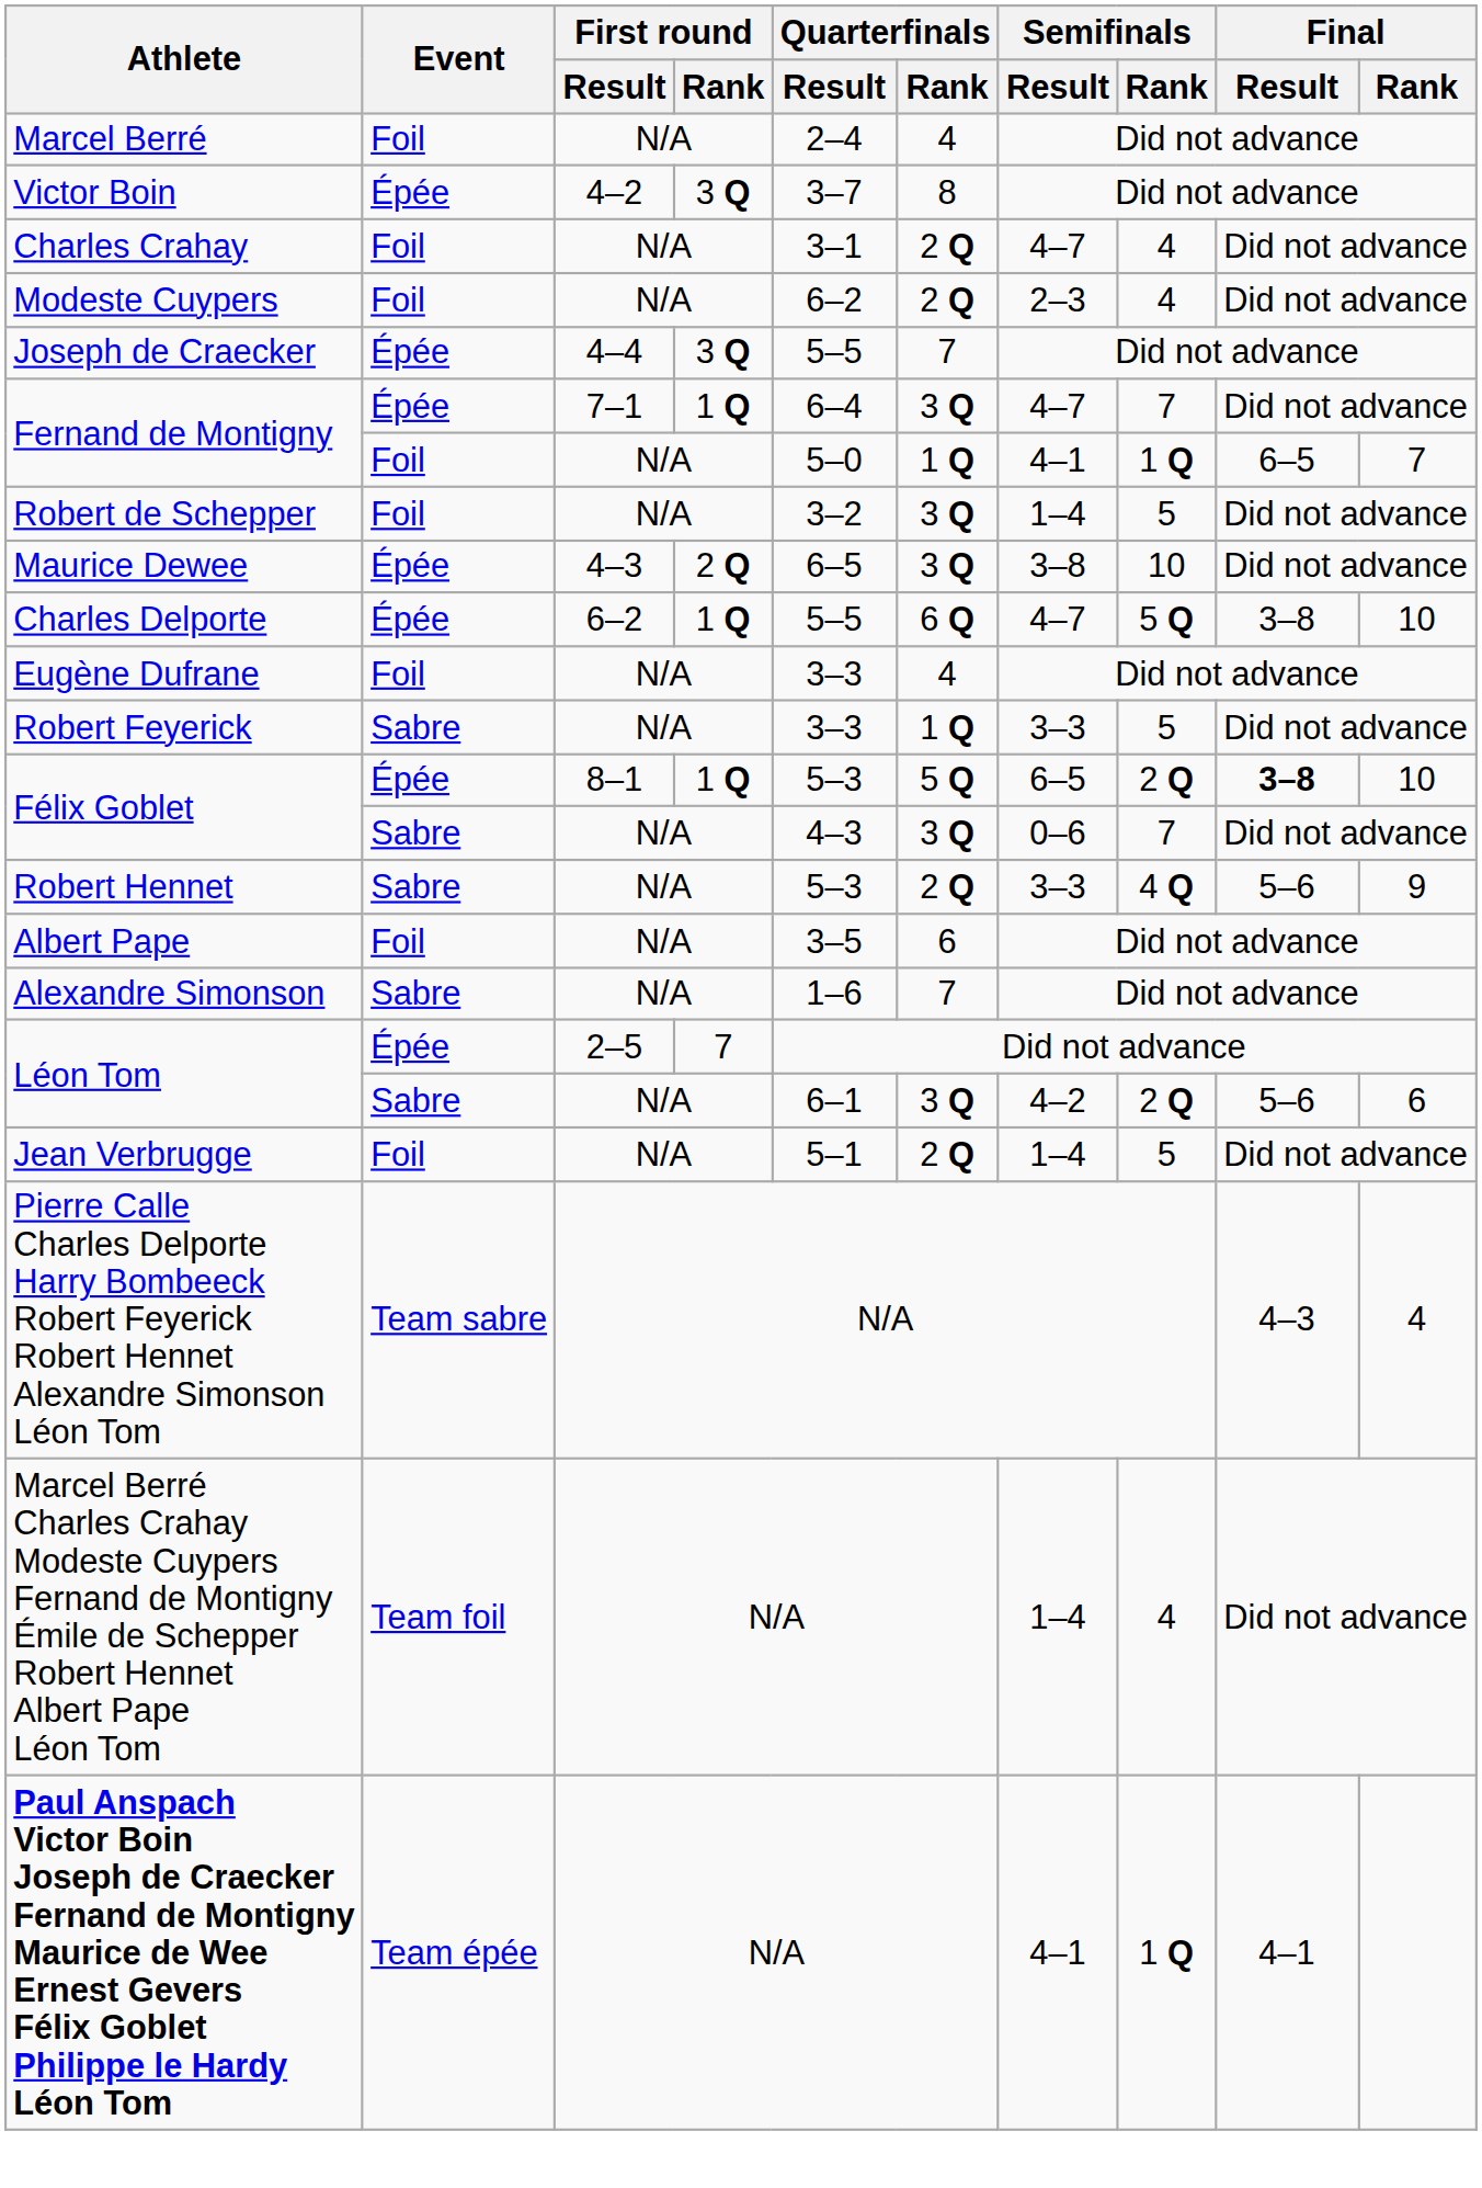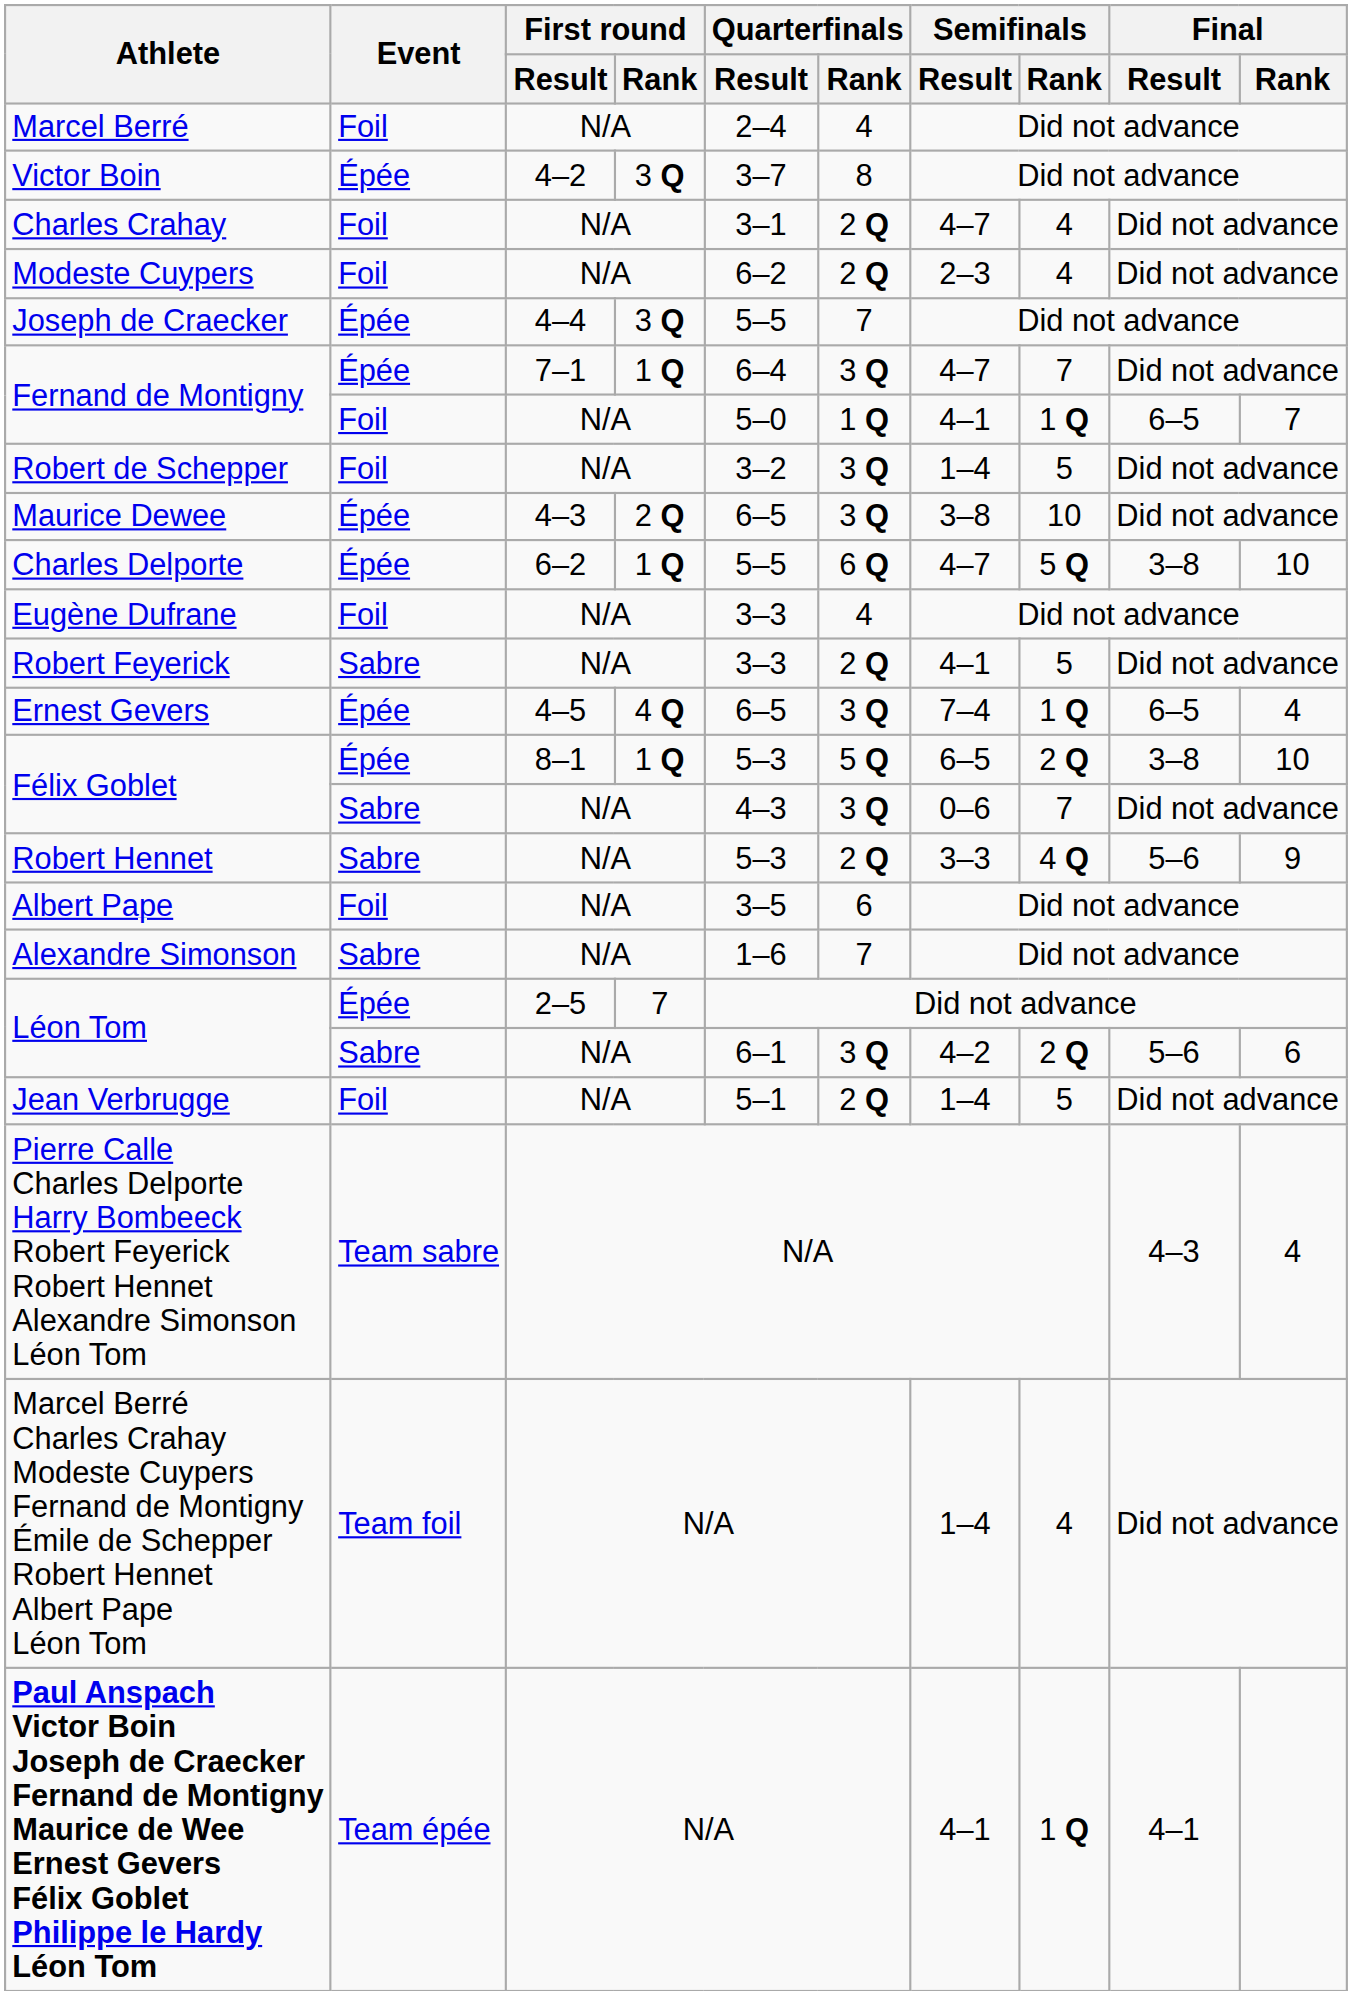Robert Feyerick | Quarterfinals / Rank: 1 Q -> 2 Q
Robert Feyerick | Semifinals / Result: 3–3 -> 4–1
+ row: Ernest Gevers | Épée | 4–5 | 4 Q | 6–5 | 3 Q | 7–4 | 1 Q | 6–5 | 4
Félix Goblet / 8–1 | Final / Result: bold -> normal
